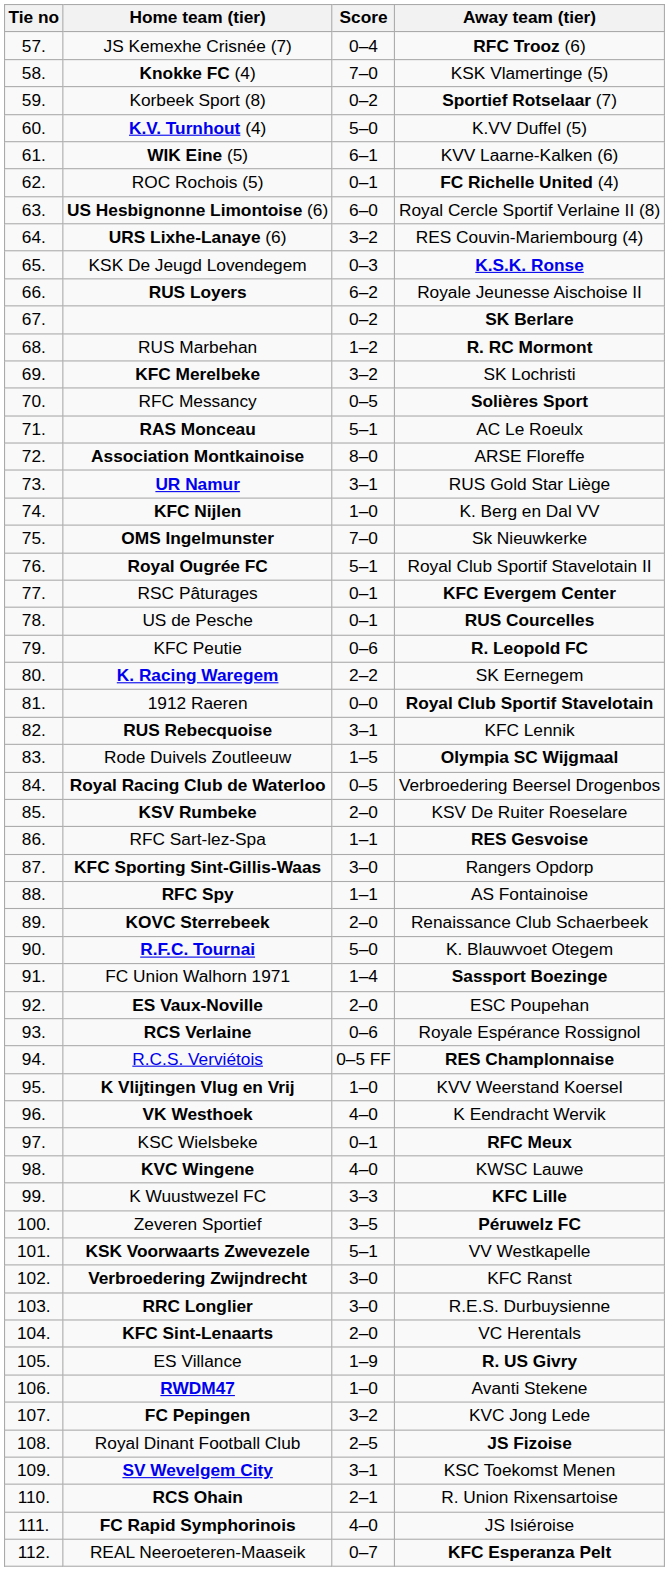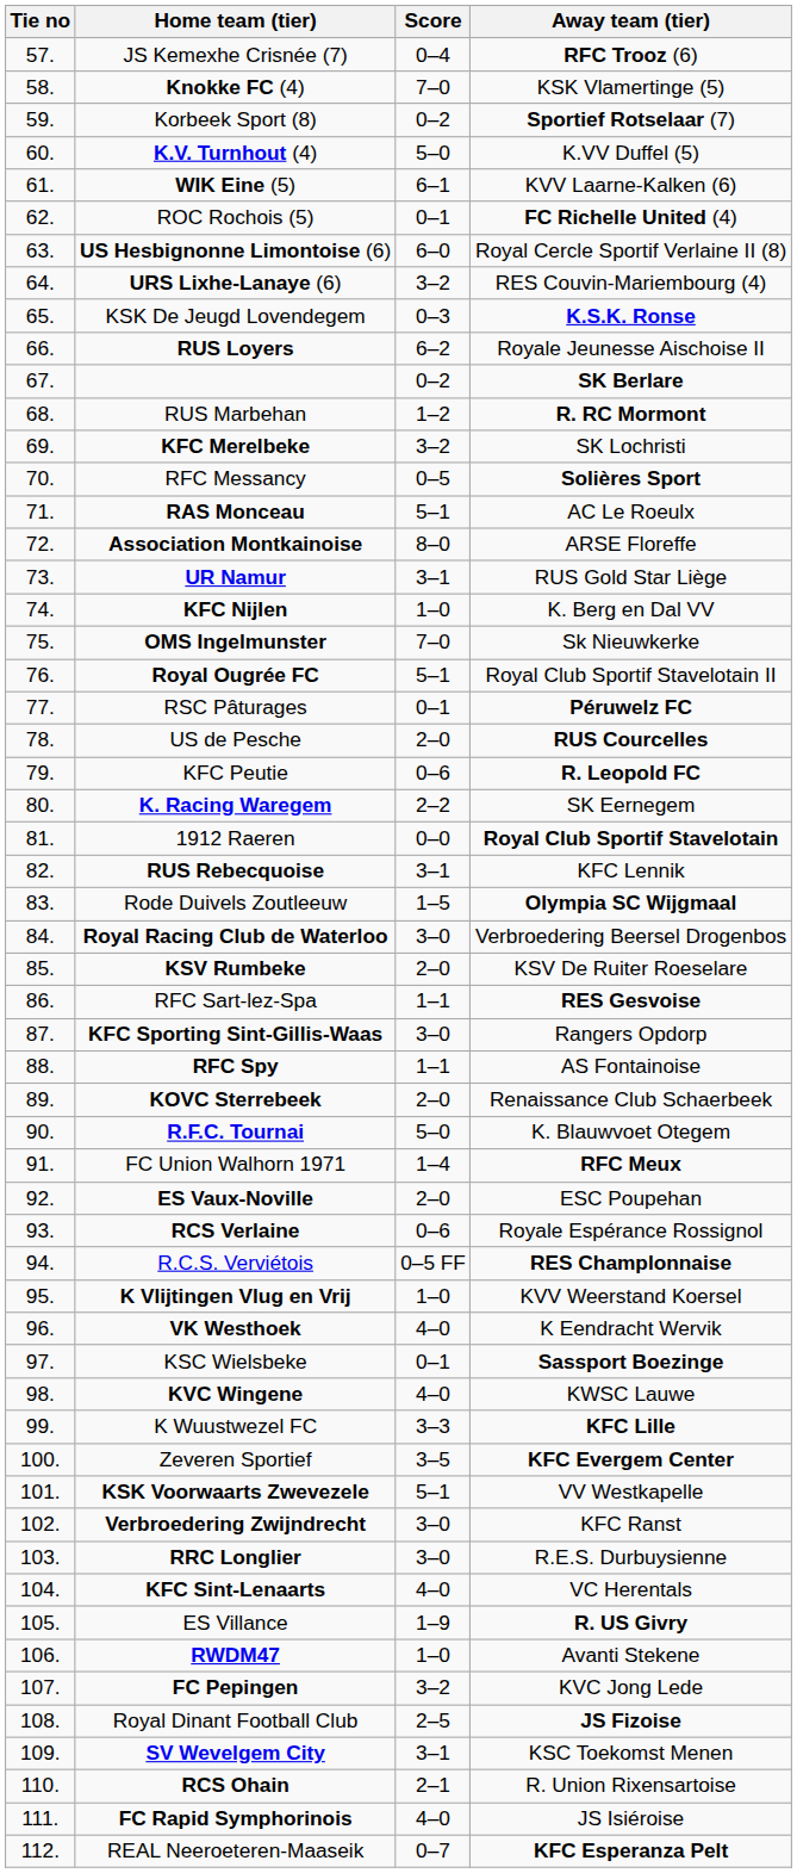RSC Pâturages | Away team (tier): KFC Evergem Center -> Péruwelz FC
US de Pesche | Score: 0–1 -> 2–0
Royal Racing Club de Waterloo | Score: 0–5 -> 3–0
FC Union Walhorn 1971 | Away team (tier): Sassport Boezinge -> RFC Meux
KSC Wielsbeke | Away team (tier): RFC Meux -> Sassport Boezinge
Zeveren Sportief | Away team (tier): Péruwelz FC -> KFC Evergem Center
KFC Sint-Lenaarts | Score: 2–0 -> 4–0
